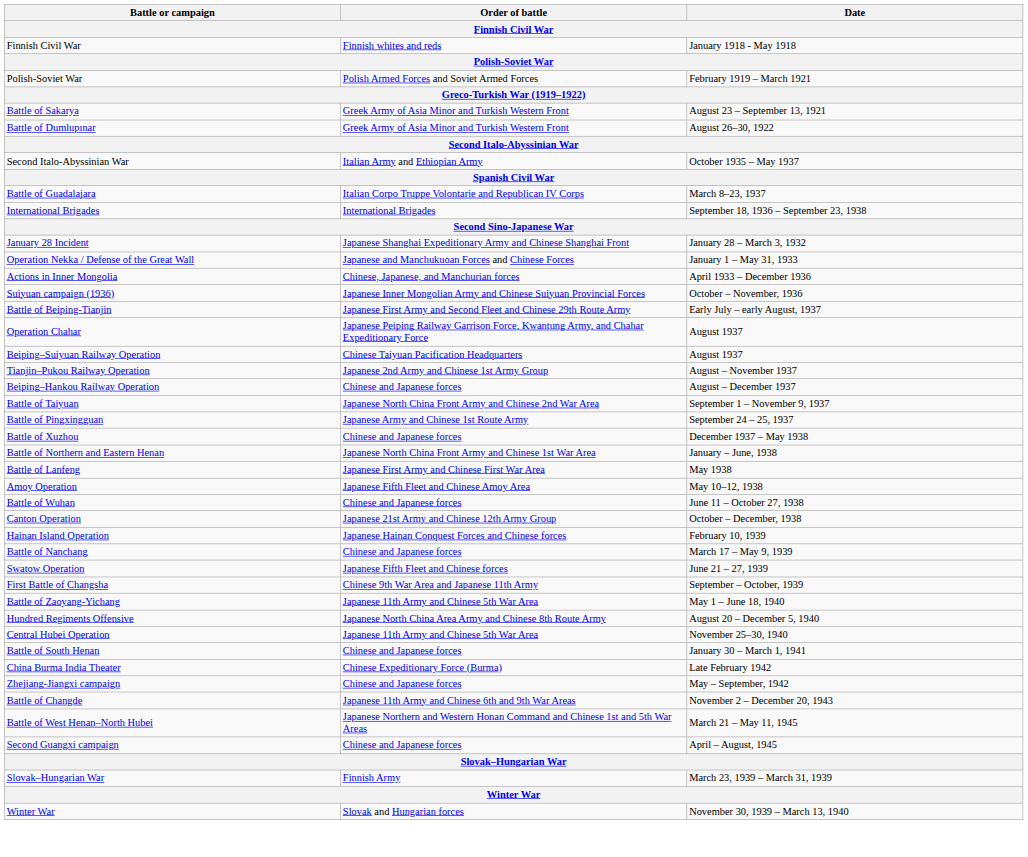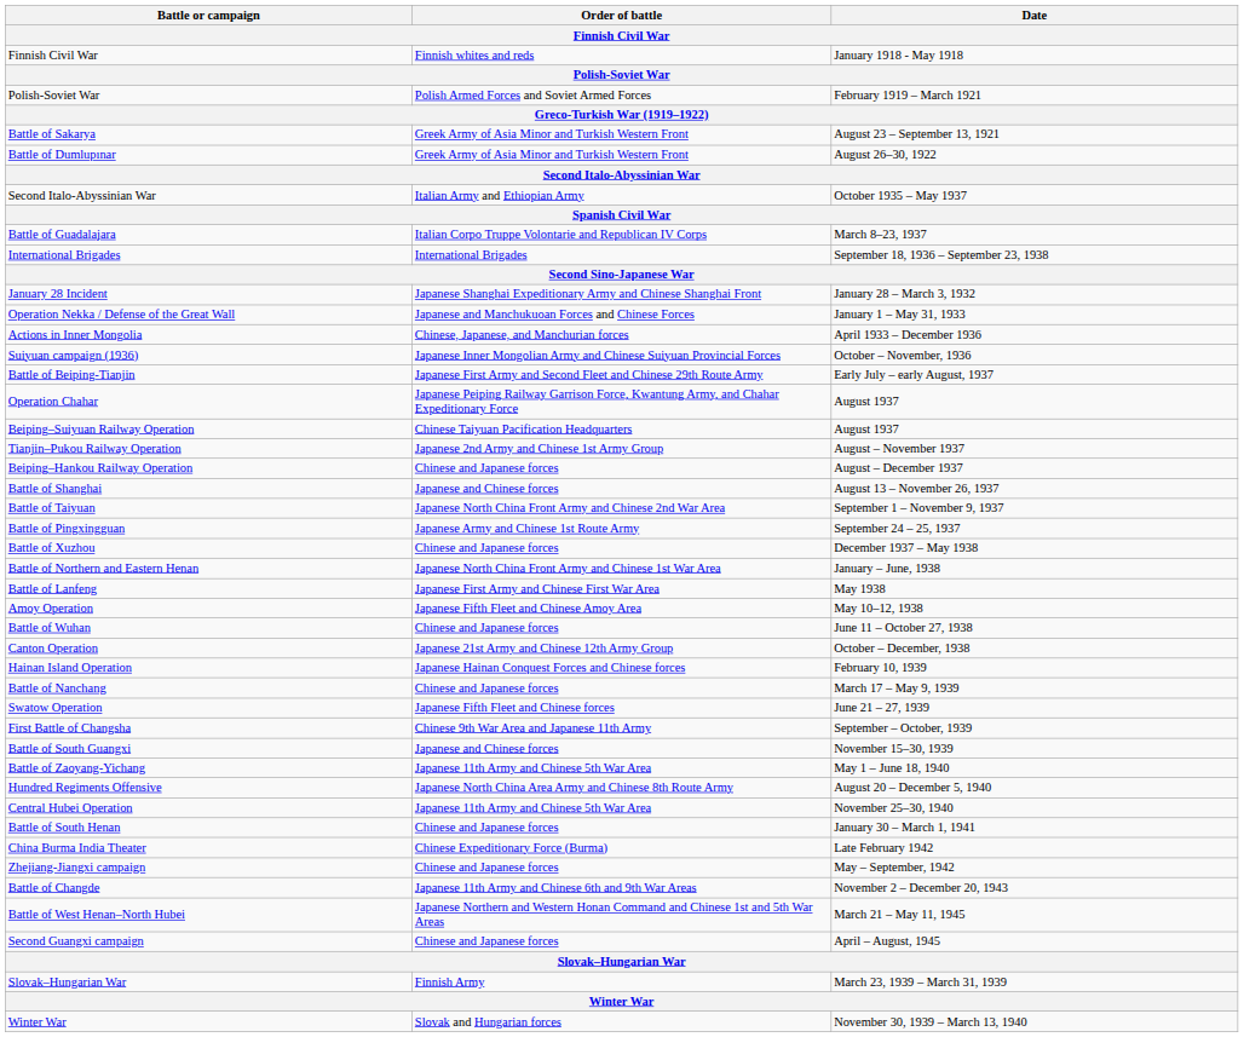+ row: Battle of Shanghai | Japanese and Chinese forces | August 13 – November 26, 1937
+ row: Battle of South Guangxi | Japanese and Chinese forces | November 15–30, 1939
